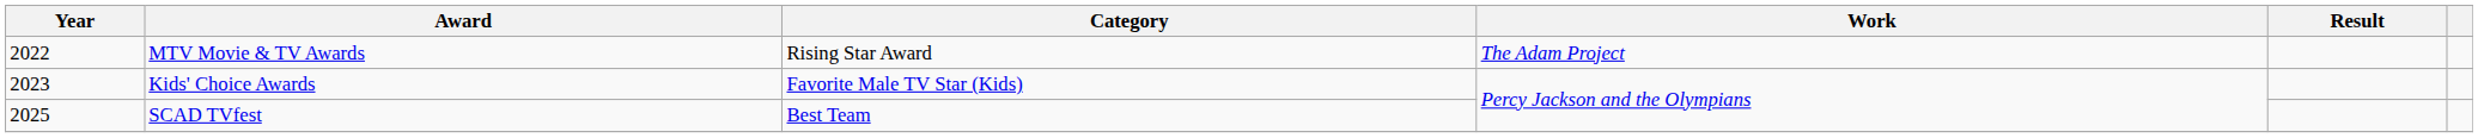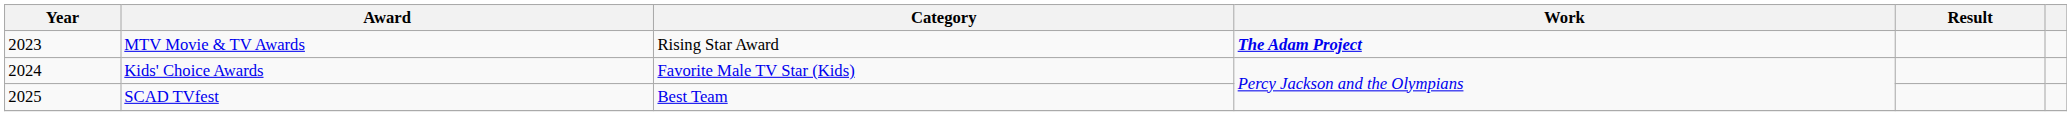MTV Movie & TV Awards | Year: 2022 -> 2023
MTV Movie & TV Awards | Work: normal -> bold
Kids' Choice Awards | Year: 2023 -> 2024
